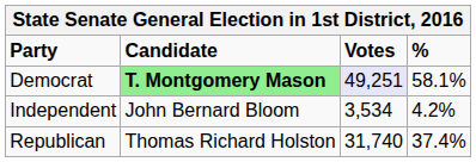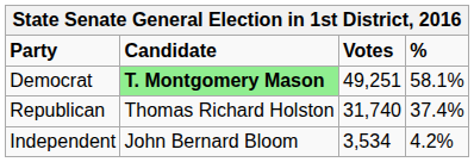Democrat | Votes: lavender background -> no background
rows swapped: Republican <-> Independent
